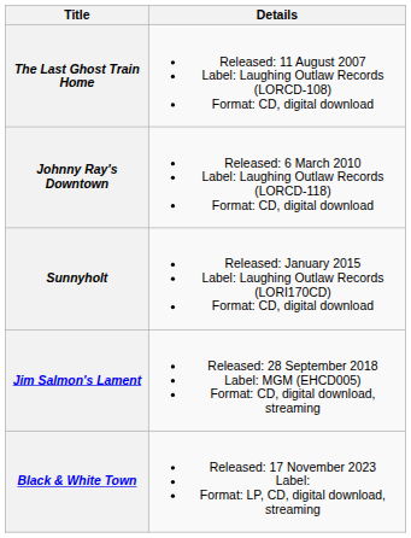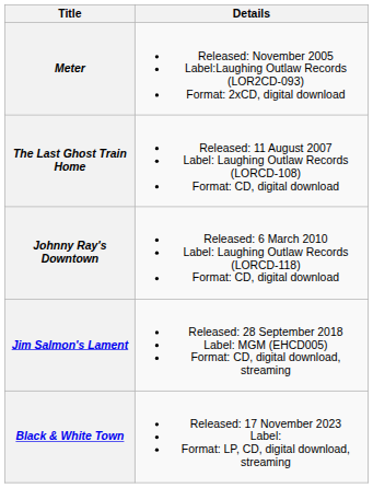+ row: Meter | Released: November 2005 Label:Laughing Outlaw Records (LOR2CD-093) Format: 2xCD, digital download
- row: Sunnyholt | Released: January 2015 Label: Laughing Outlaw Records (LORI170CD) Format: CD, digital download
